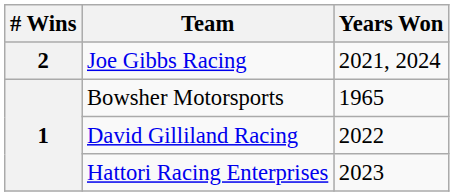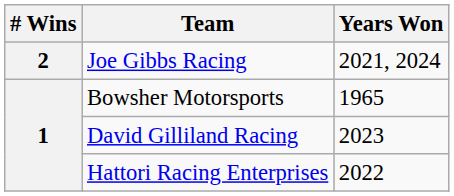David Gilliland Racing | Years Won: 2022 -> 2023
Hattori Racing Enterprises | Years Won: 2023 -> 2022
